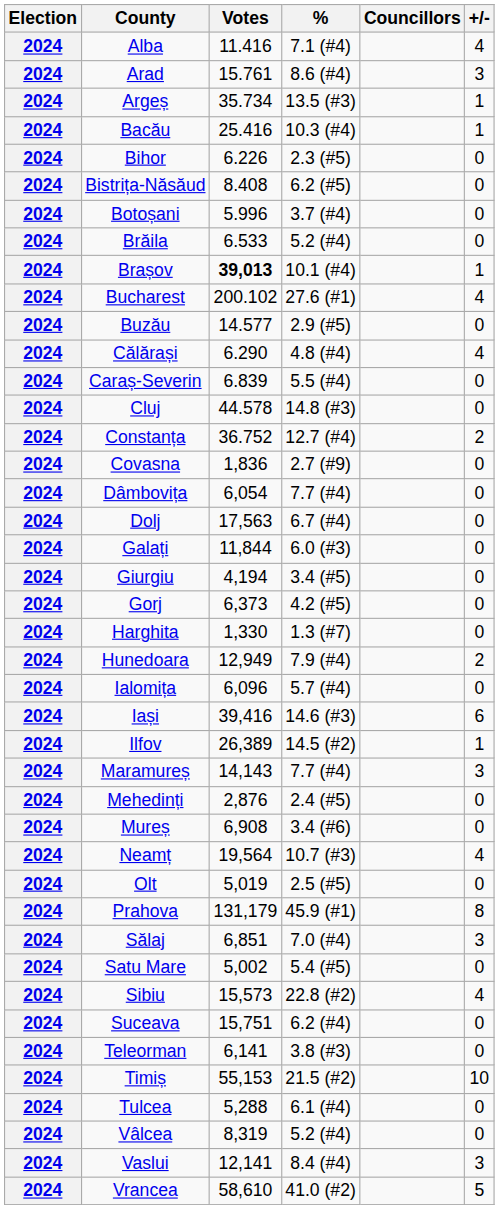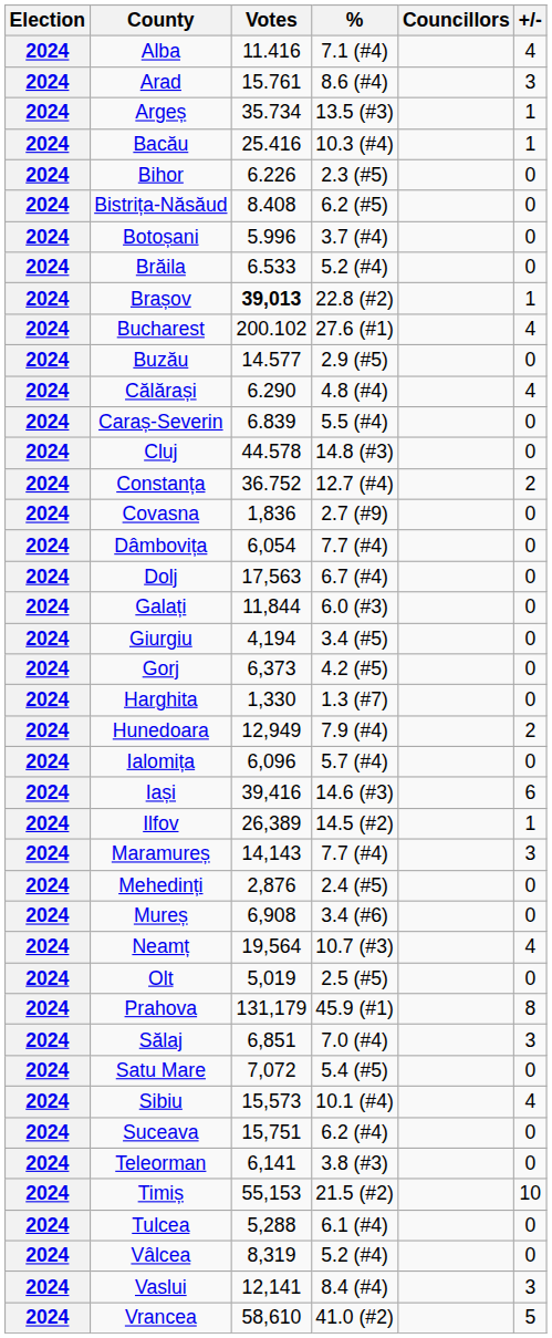Brașov | %: 10.1 (#4) -> 22.8 (#2)
Satu Mare | Votes: 5,002 -> 7,072
Sibiu | %: 22.8 (#2) -> 10.1 (#4)
